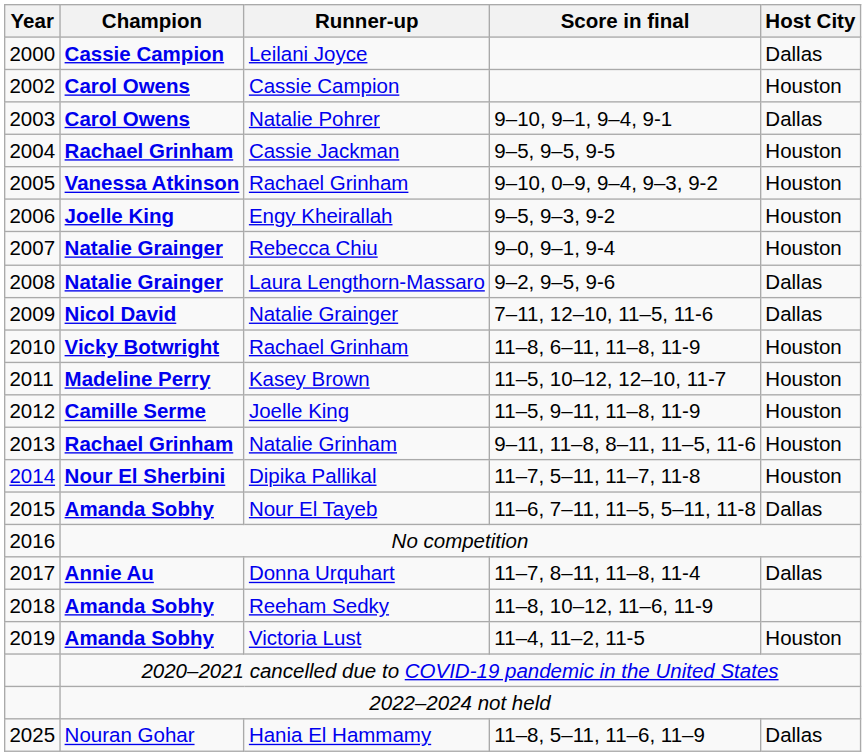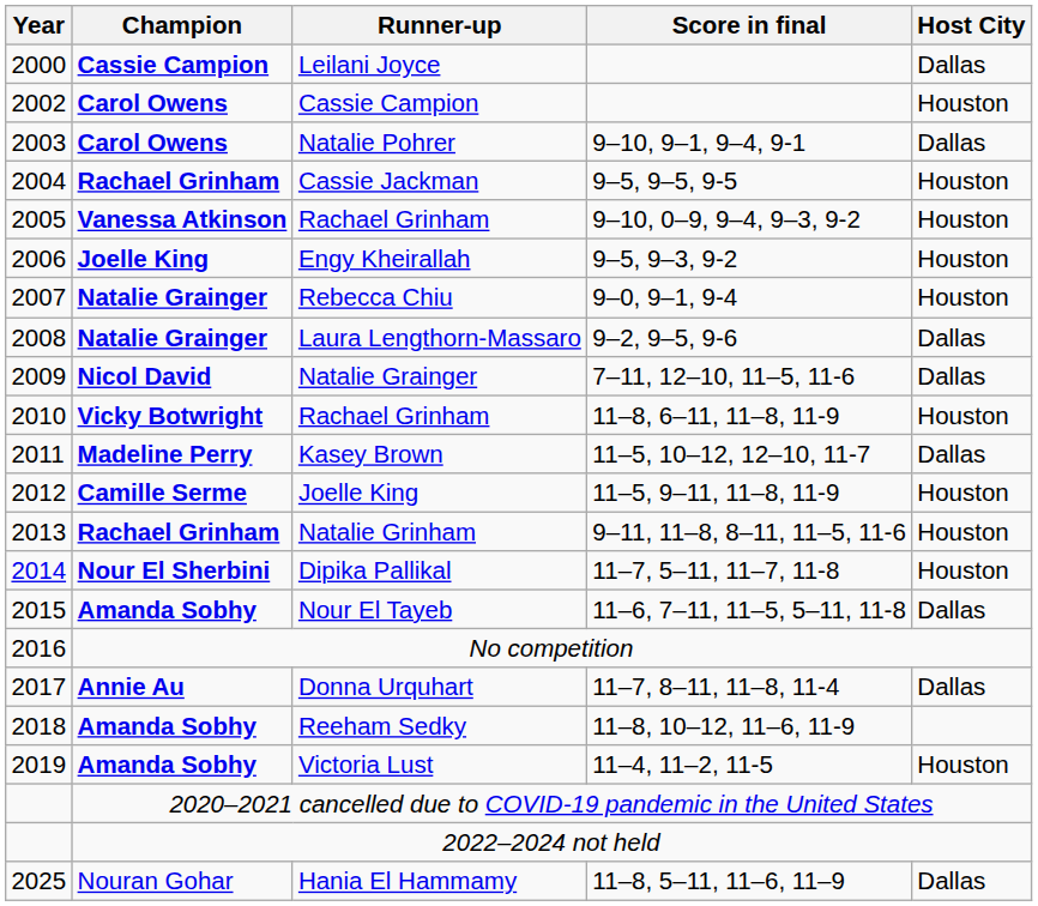Kasey Brown | Host City: Houston -> Dallas
